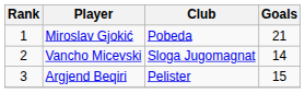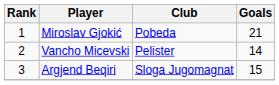Vancho Micevski | Club: Sloga Jugomagnat -> Pelister
Argjend Beqiri | Club: Pelister -> Sloga Jugomagnat
